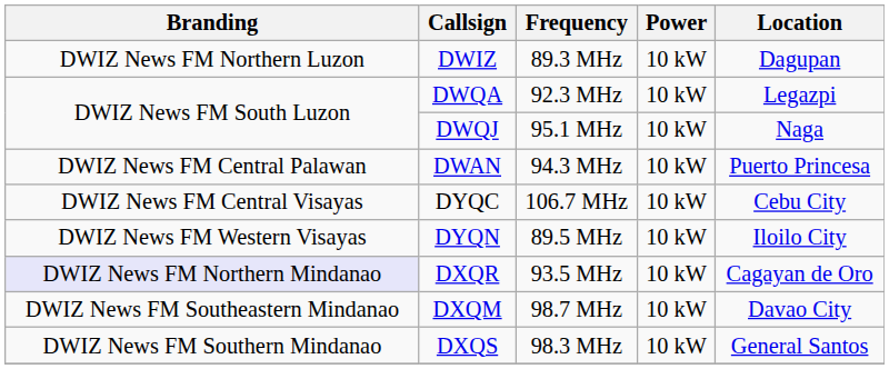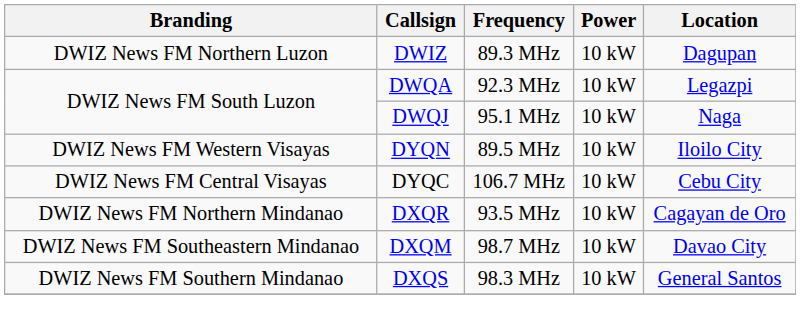- row: DWIZ News FM Central Palawan | DWAN | 94.3 MHz | 10 kW | Puerto Princesa
rows swapped: DYQN <-> DYQC
DXQR | Branding: lavender background -> no background
